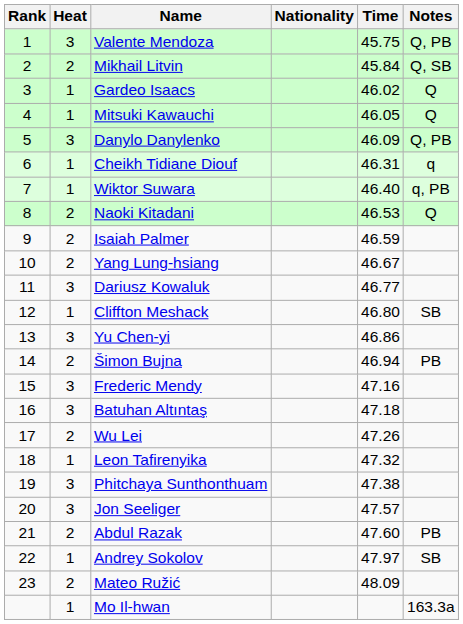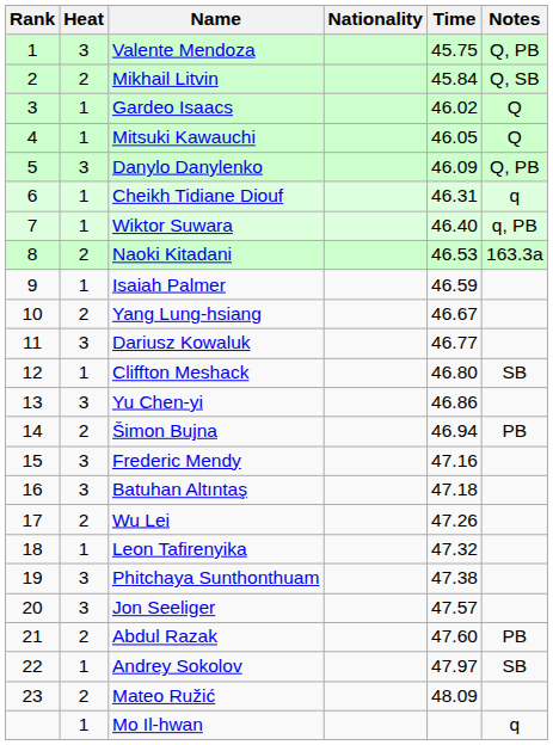Naoki Kitadani | Notes: Q -> 163.3a
Isaiah Palmer | Heat: 2 -> 1
Mo Il-hwan | Notes: 163.3a -> q
